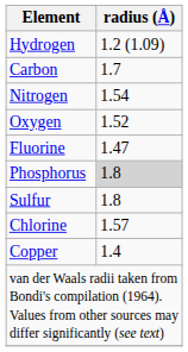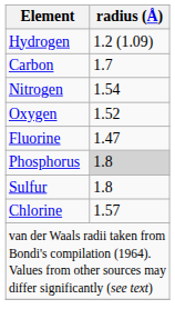- row: Copper | 1.4
